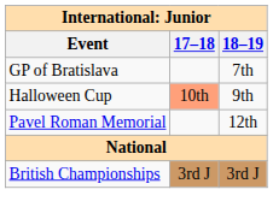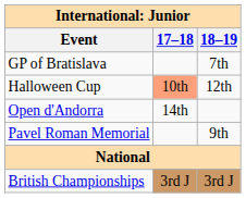Halloween Cup | 18–19: 9th -> 12th
+ row: Open d'Andorra | 14th
Pavel Roman Memorial | 18–19: 12th -> 9th
